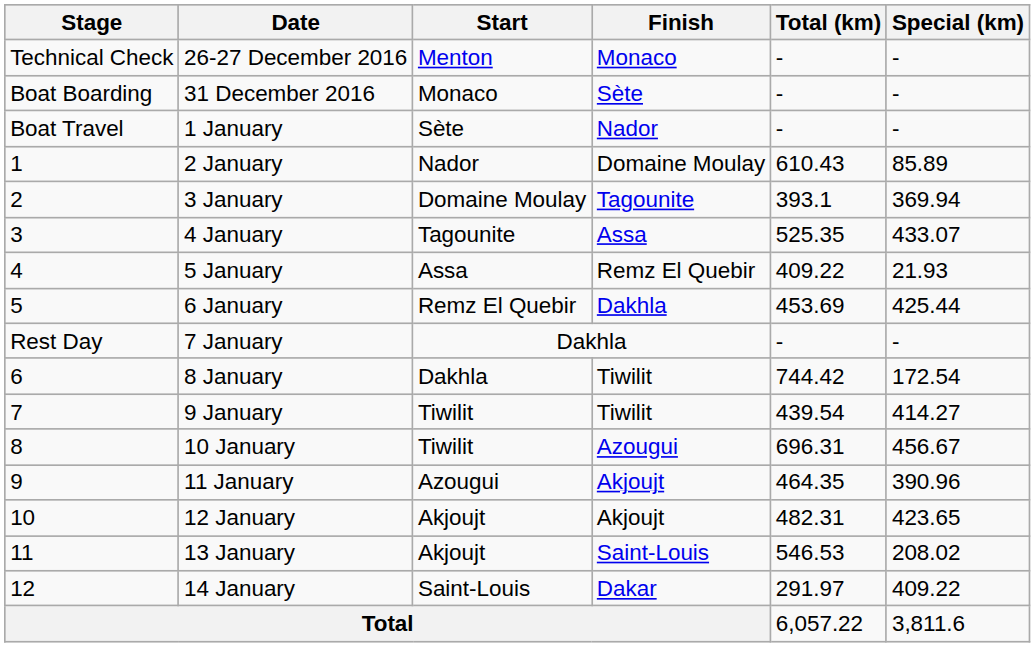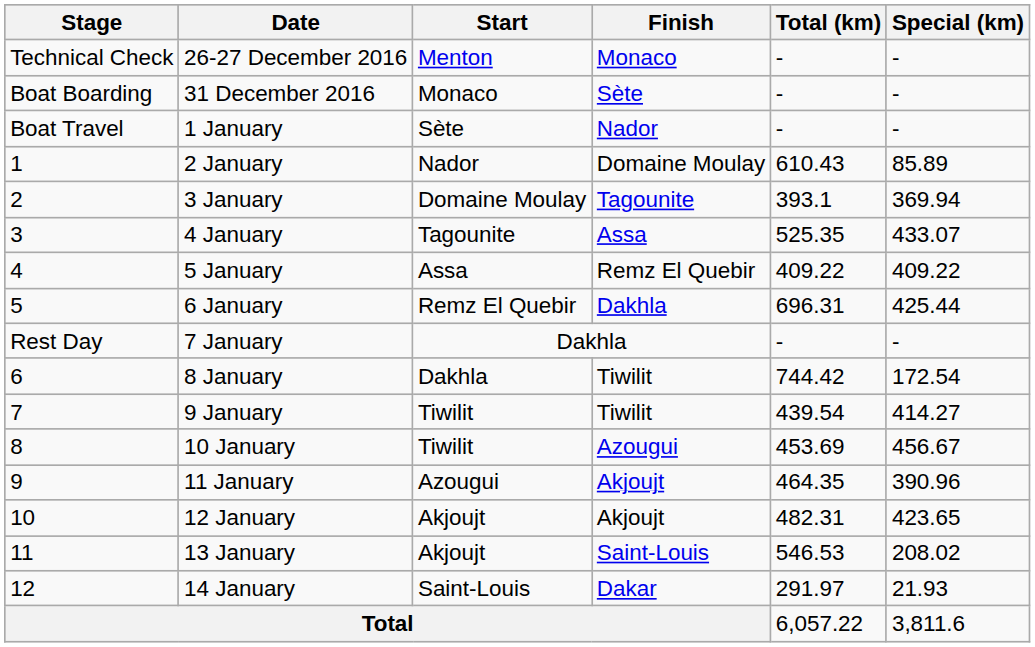5 January | Special (km): 21.93 -> 409.22
6 January | Total (km): 453.69 -> 696.31
10 January | Total (km): 696.31 -> 453.69
14 January | Special (km): 409.22 -> 21.93
